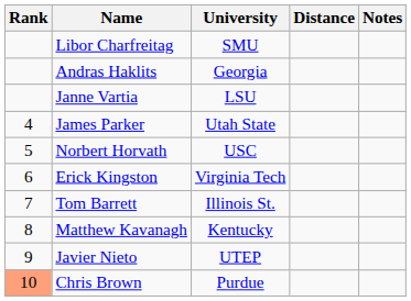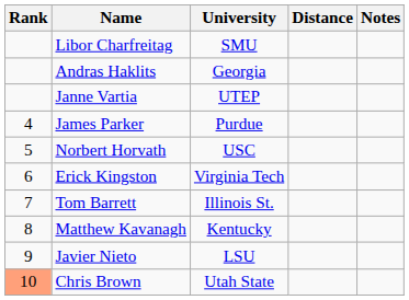Janne Vartia | University: LSU -> UTEP
James Parker | University: Utah State -> Purdue
Javier Nieto | University: UTEP -> LSU
Chris Brown | University: Purdue -> Utah State
